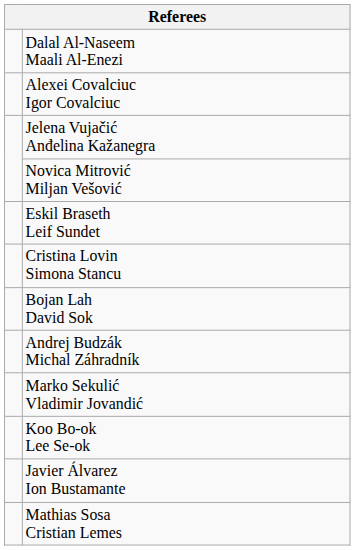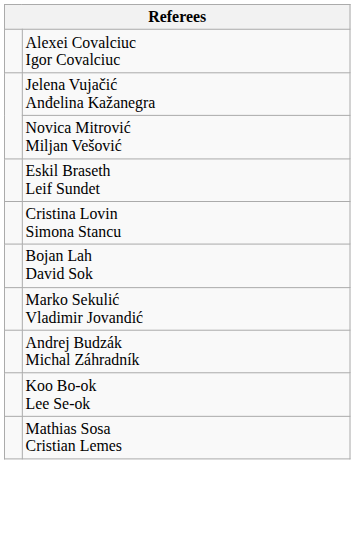- row: Dalal Al-Naseem Maali Al-Enezi
rows swapped: Marko Sekulić Vladimir Jovandić <-> Andrej Budzák Michal Záhradník
- row: Javier Álvarez Ion Bustamante
